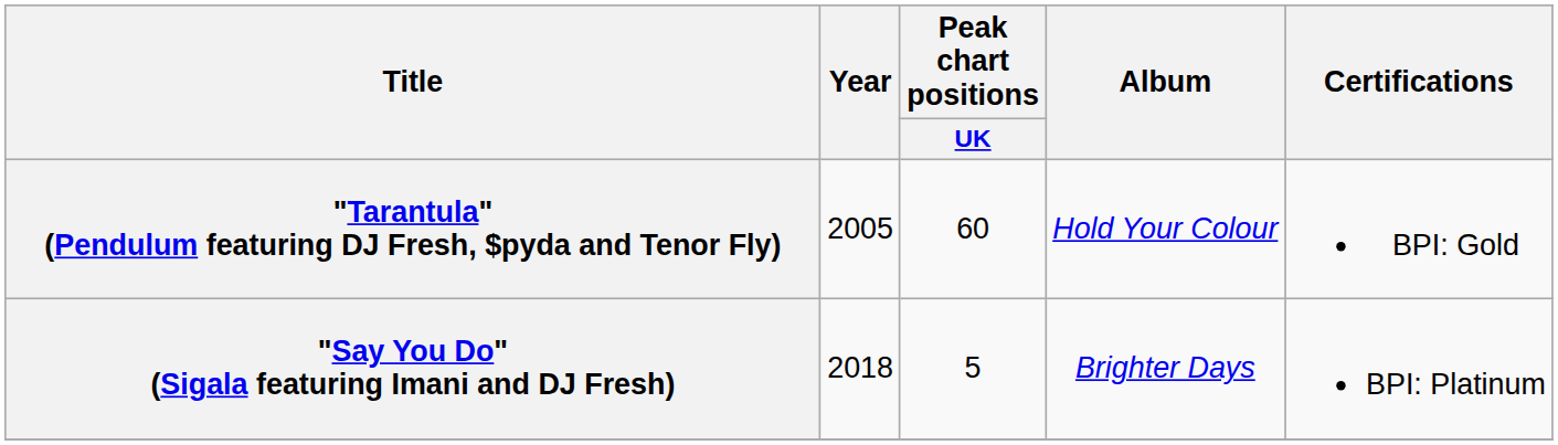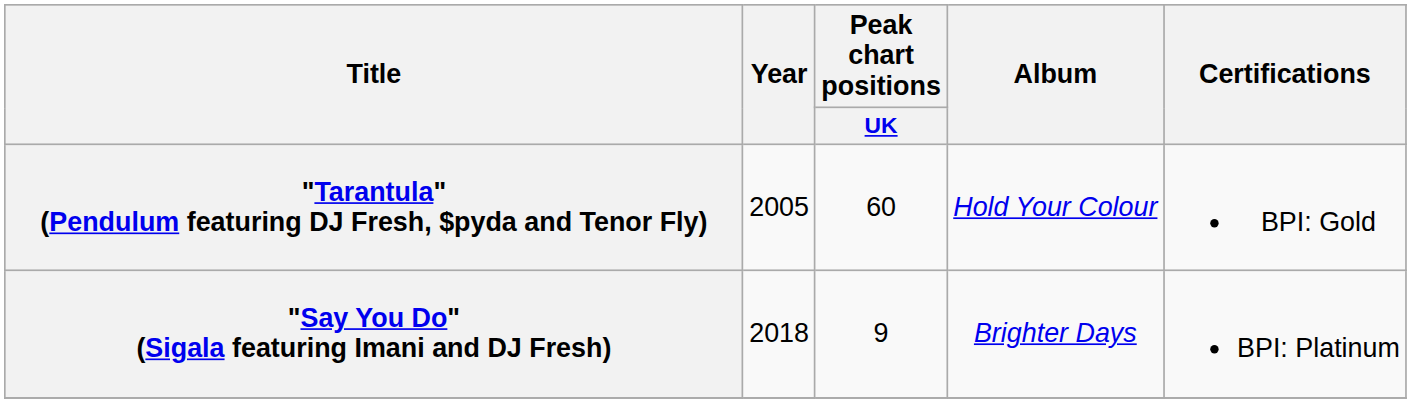"Say You Do" (Sigala featuring Imani and DJ Fresh) | Peak chart positions / UK: 5 -> 9
